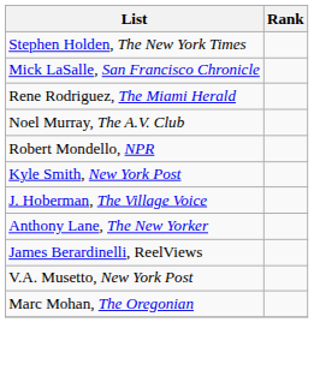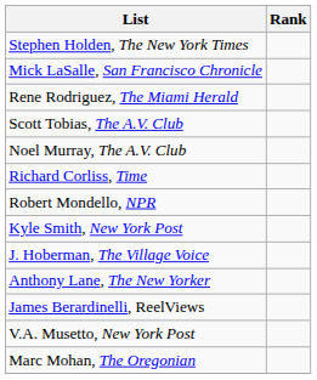+ row: Scott Tobias, The A.V. Club
+ row: Richard Corliss, Time
